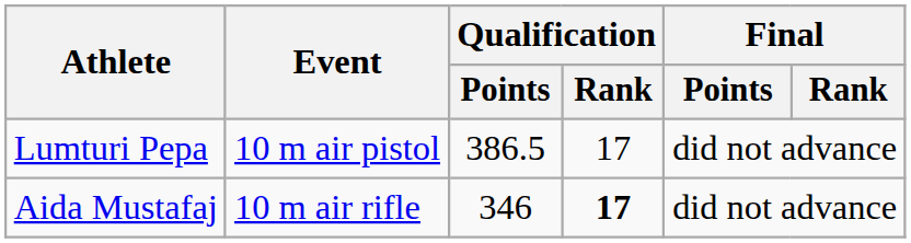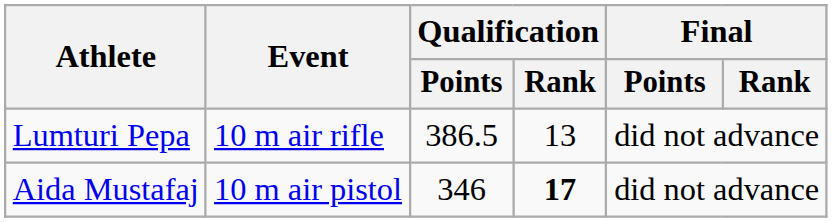Lumturi Pepa | Event: 10 m air pistol -> 10 m air rifle
Lumturi Pepa | Qualification / Rank: 17 -> 13
Aida Mustafaj | Event: 10 m air rifle -> 10 m air pistol
